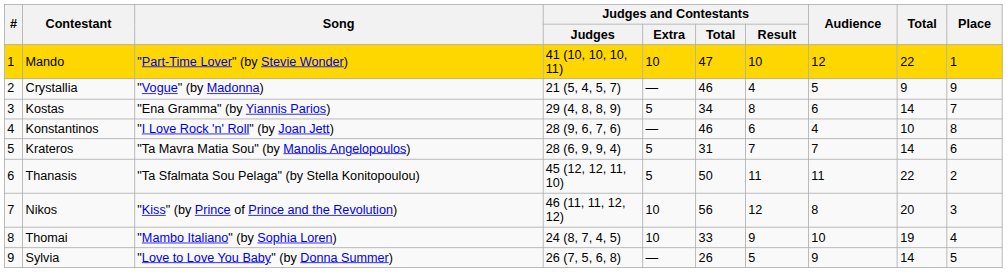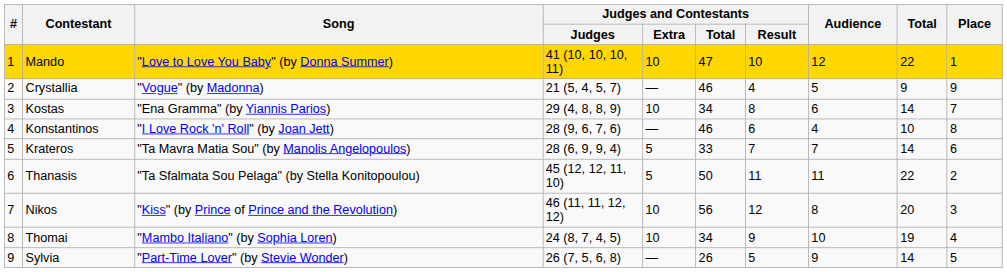Mando | Song: "Part-Time Lover" (by Stevie Wonder) -> "Love to Love You Baby" (by Donna Summer)
Kostas | Judges and Contestants / Extra: 5 -> 10
Krateros | Judges and Contestants / Total: 31 -> 33
Thomai | Judges and Contestants / Total: 33 -> 34
Sylvia | Song: "Love to Love You Baby" (by Donna Summer) -> "Part-Time Lover" (by Stevie Wonder)
